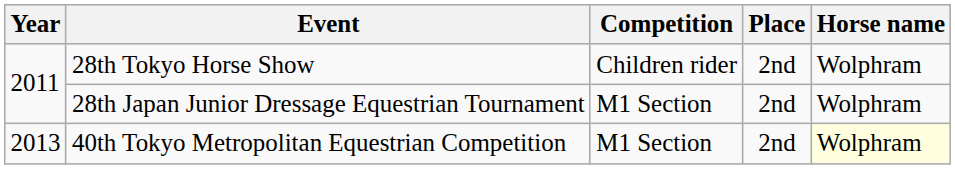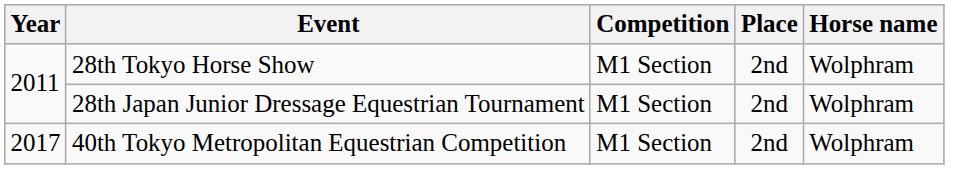28th Tokyo Horse Show | Competition: Children rider -> M1 Section
40th Tokyo Metropolitan Equestrian Competition | Year: 2013 -> 2017
40th Tokyo Metropolitan Equestrian Competition | Horse name: lightyellow background -> no background
